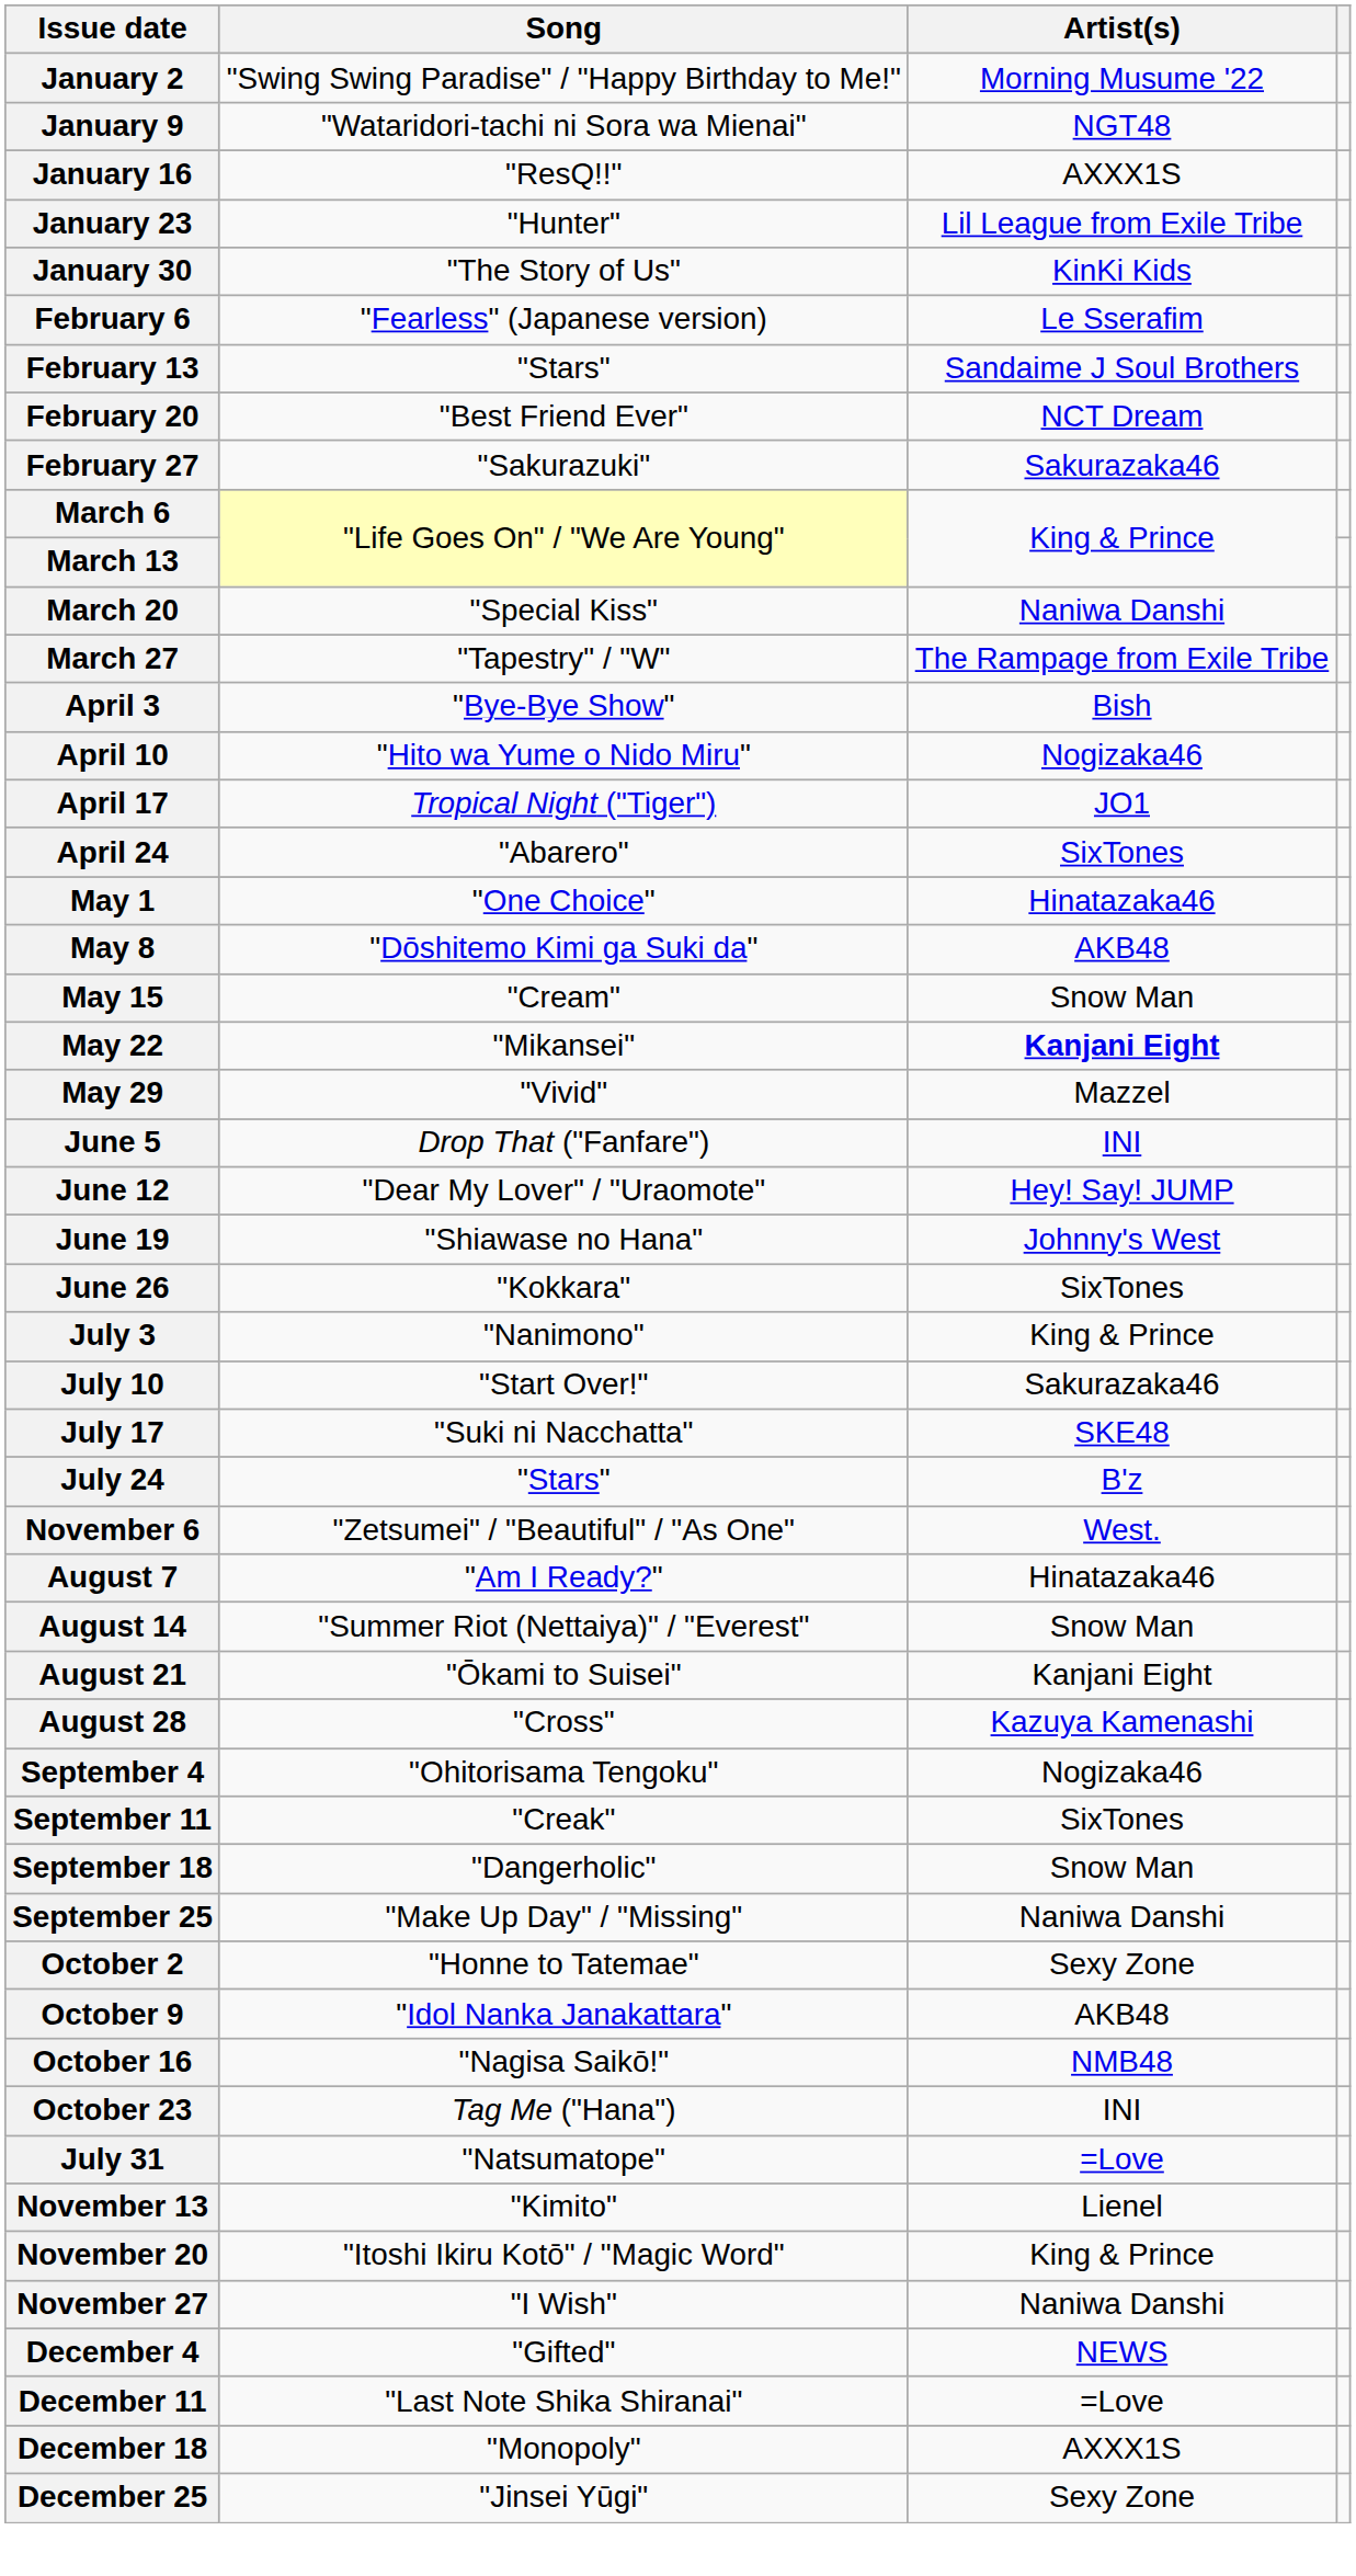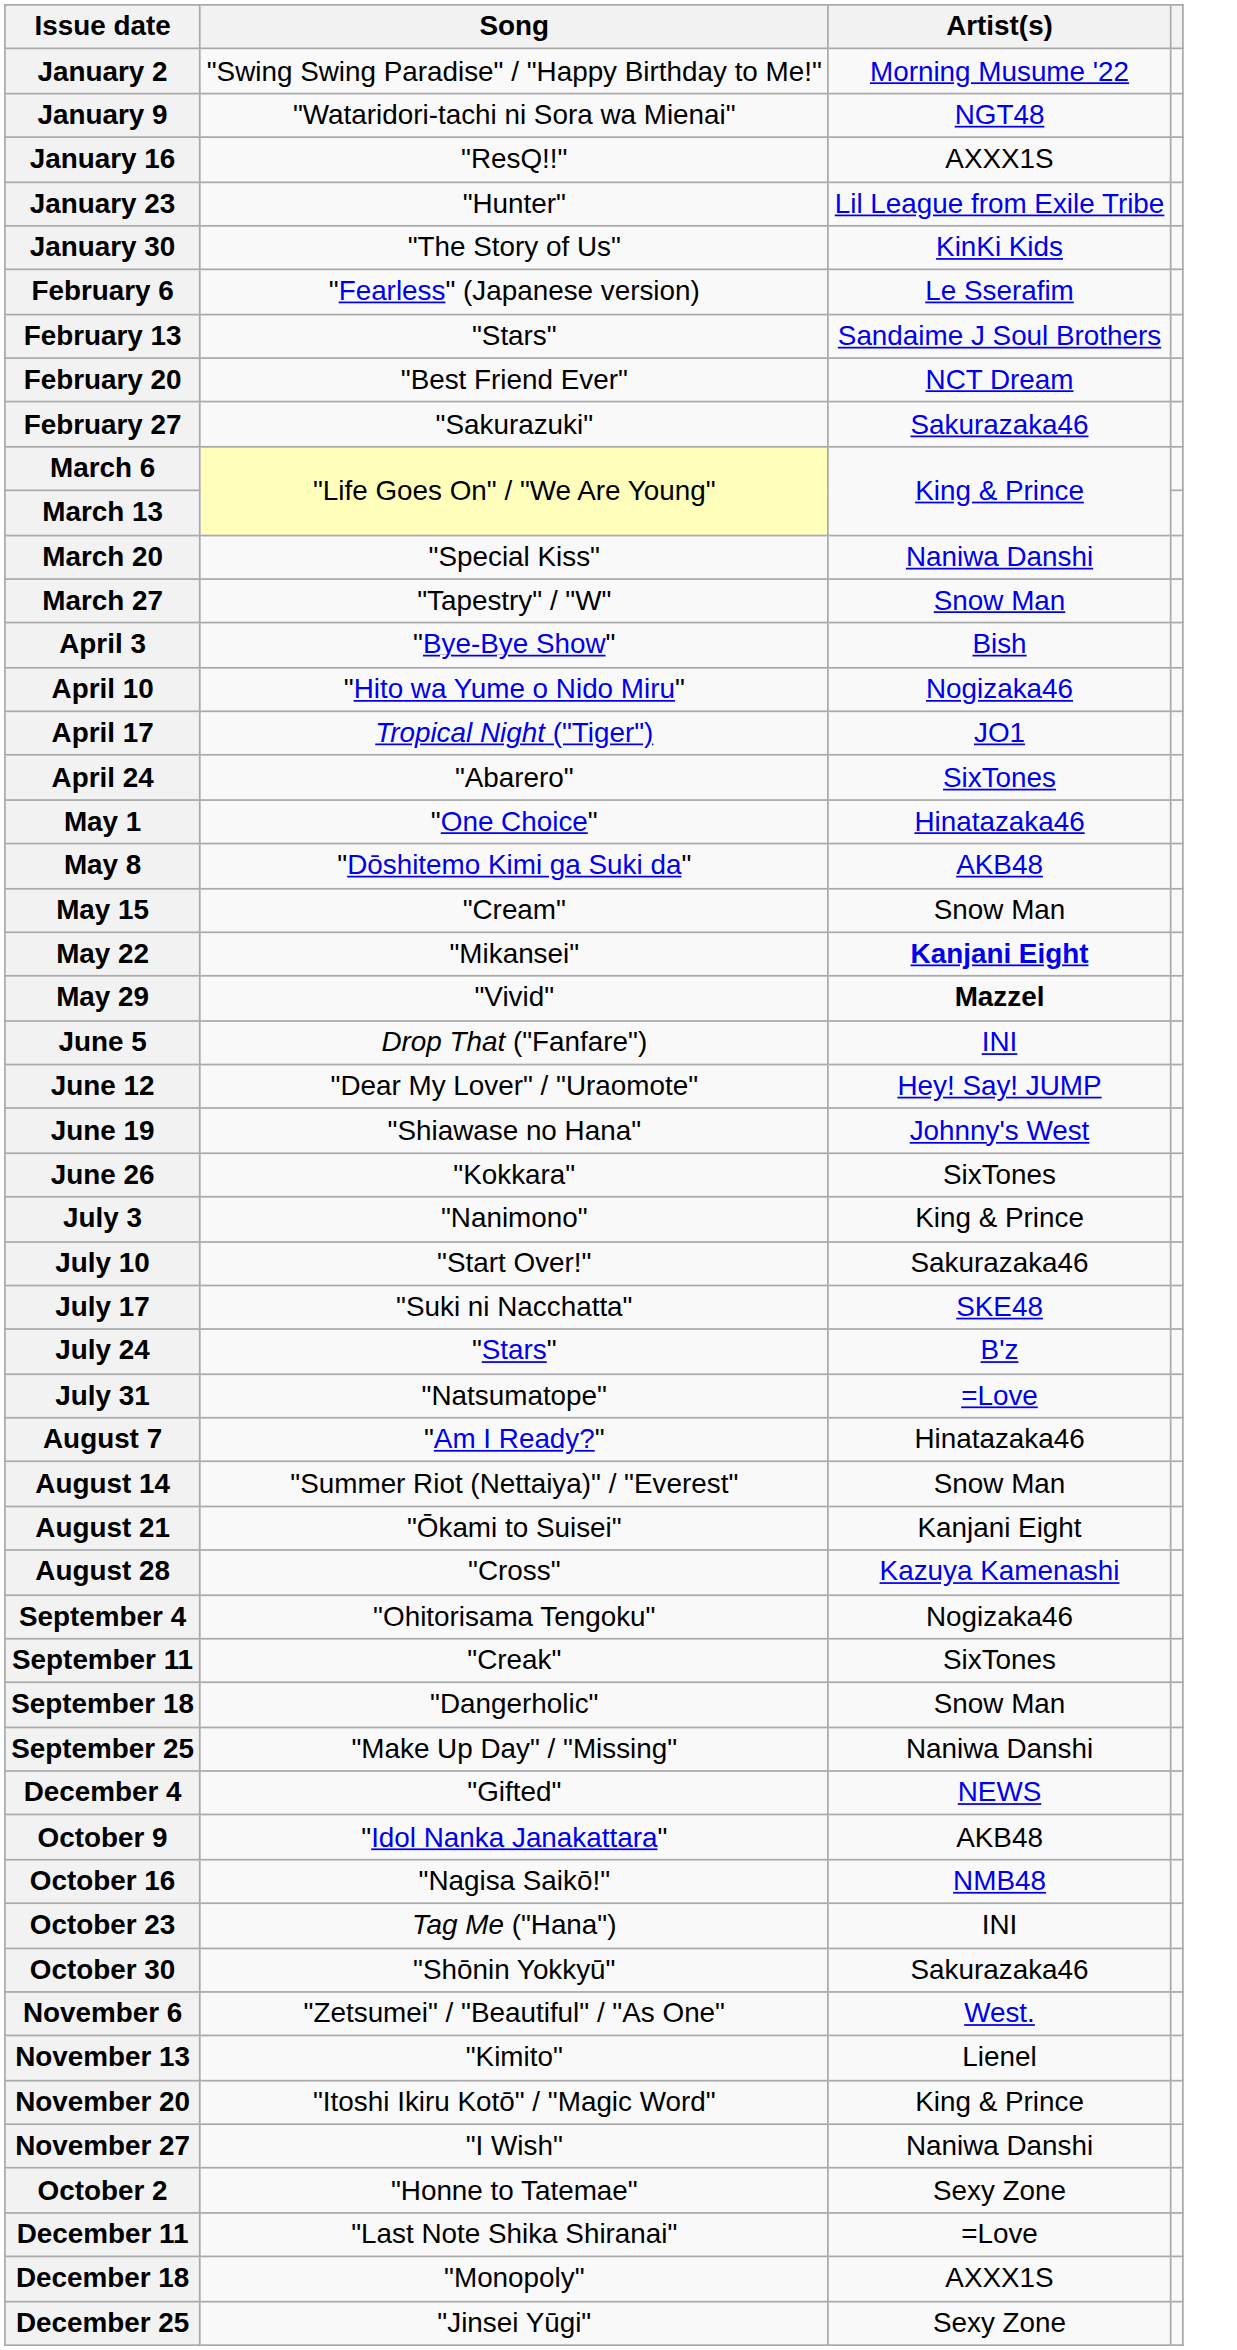March 27 | Artist(s): The Rampage from Exile Tribe -> Snow Man
May 29 | Artist(s): normal -> bold
rows swapped: July 31 <-> November 6
rows swapped: October 2 <-> December 4
+ row: October 30 | "Shōnin Yokkyū" | Sakurazaka46
